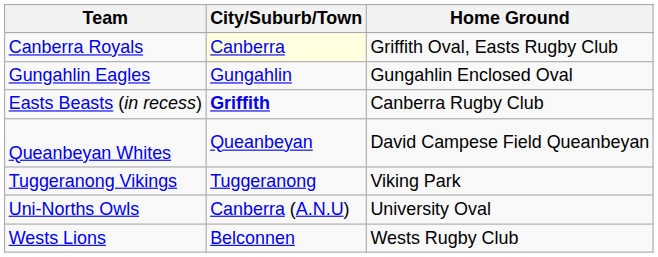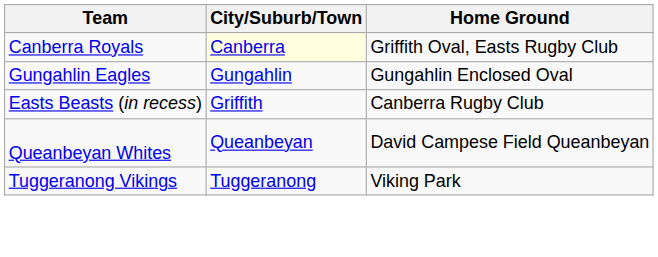Easts Beasts (in recess) | City/Suburb/Town: bold -> normal
- row: Uni-Norths Owls | Canberra (A.N.U) | University Oval
- row: Wests Lions | Belconnen | Wests Rugby Club
